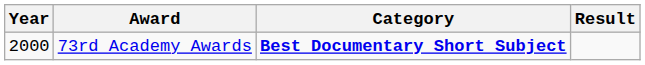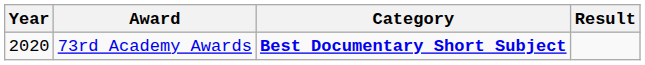73rd Academy Awards | Year: 2000 -> 2020
